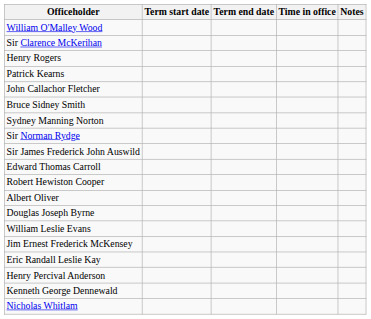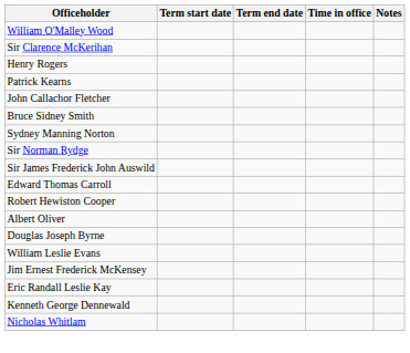- row: Henry Percival Anderson
